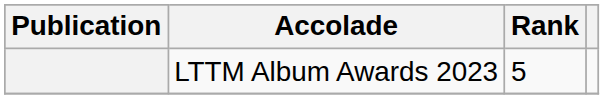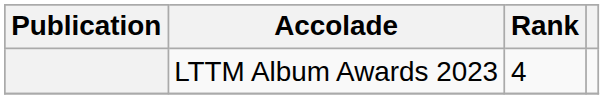LTTM Album Awards 2023 | Rank: 5 -> 4
